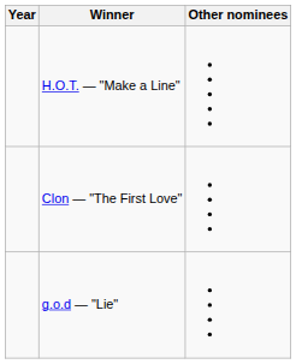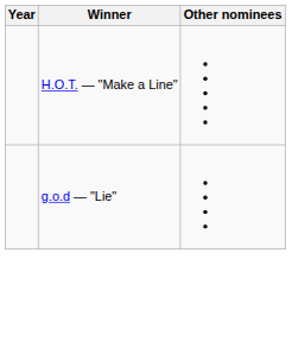- row: Clon — "The First Love"
